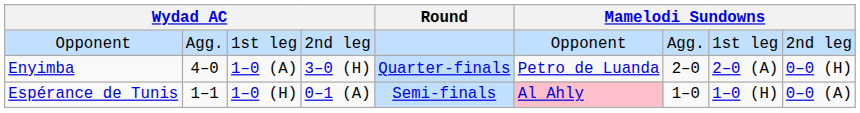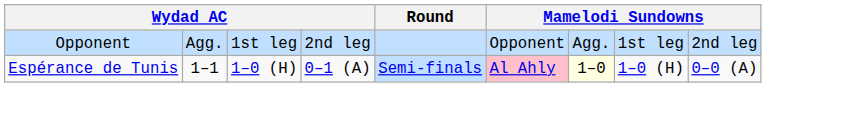- row: Enyimba | 4–0 | 1–0 (A) | 3–0 (H) | Quarter-finals | Petro de Luanda | 2–0 | 2–0 (A) | 0–0 (H)
Espérance de Tunis | column 7: no background -> lightyellow background
